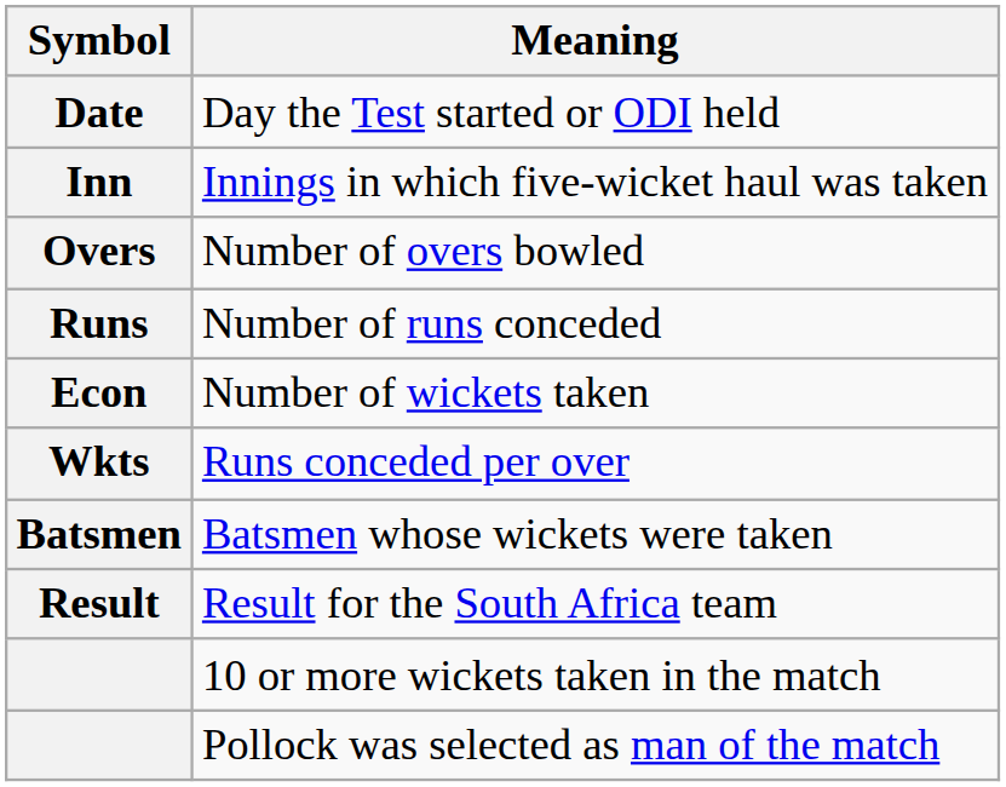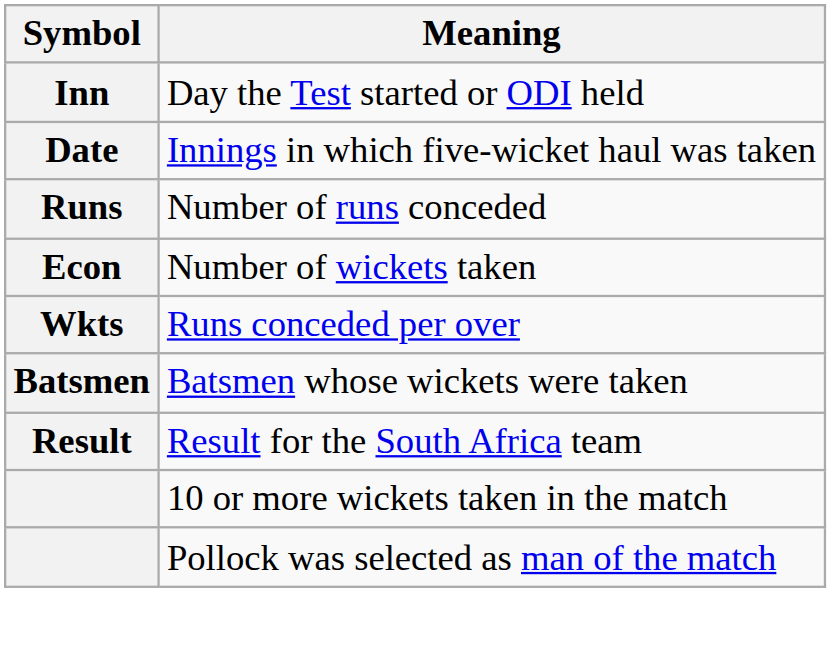Day the Test started or ODI held | Symbol: Date -> Inn
Innings in which five-wicket haul was taken | Symbol: Inn -> Date
- row: Overs | Number of overs bowled
